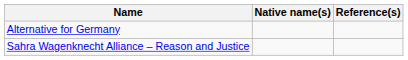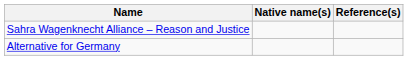rows swapped: Alternative for Germany <-> Sahra Wagenknecht Alliance – Reason and Justice
